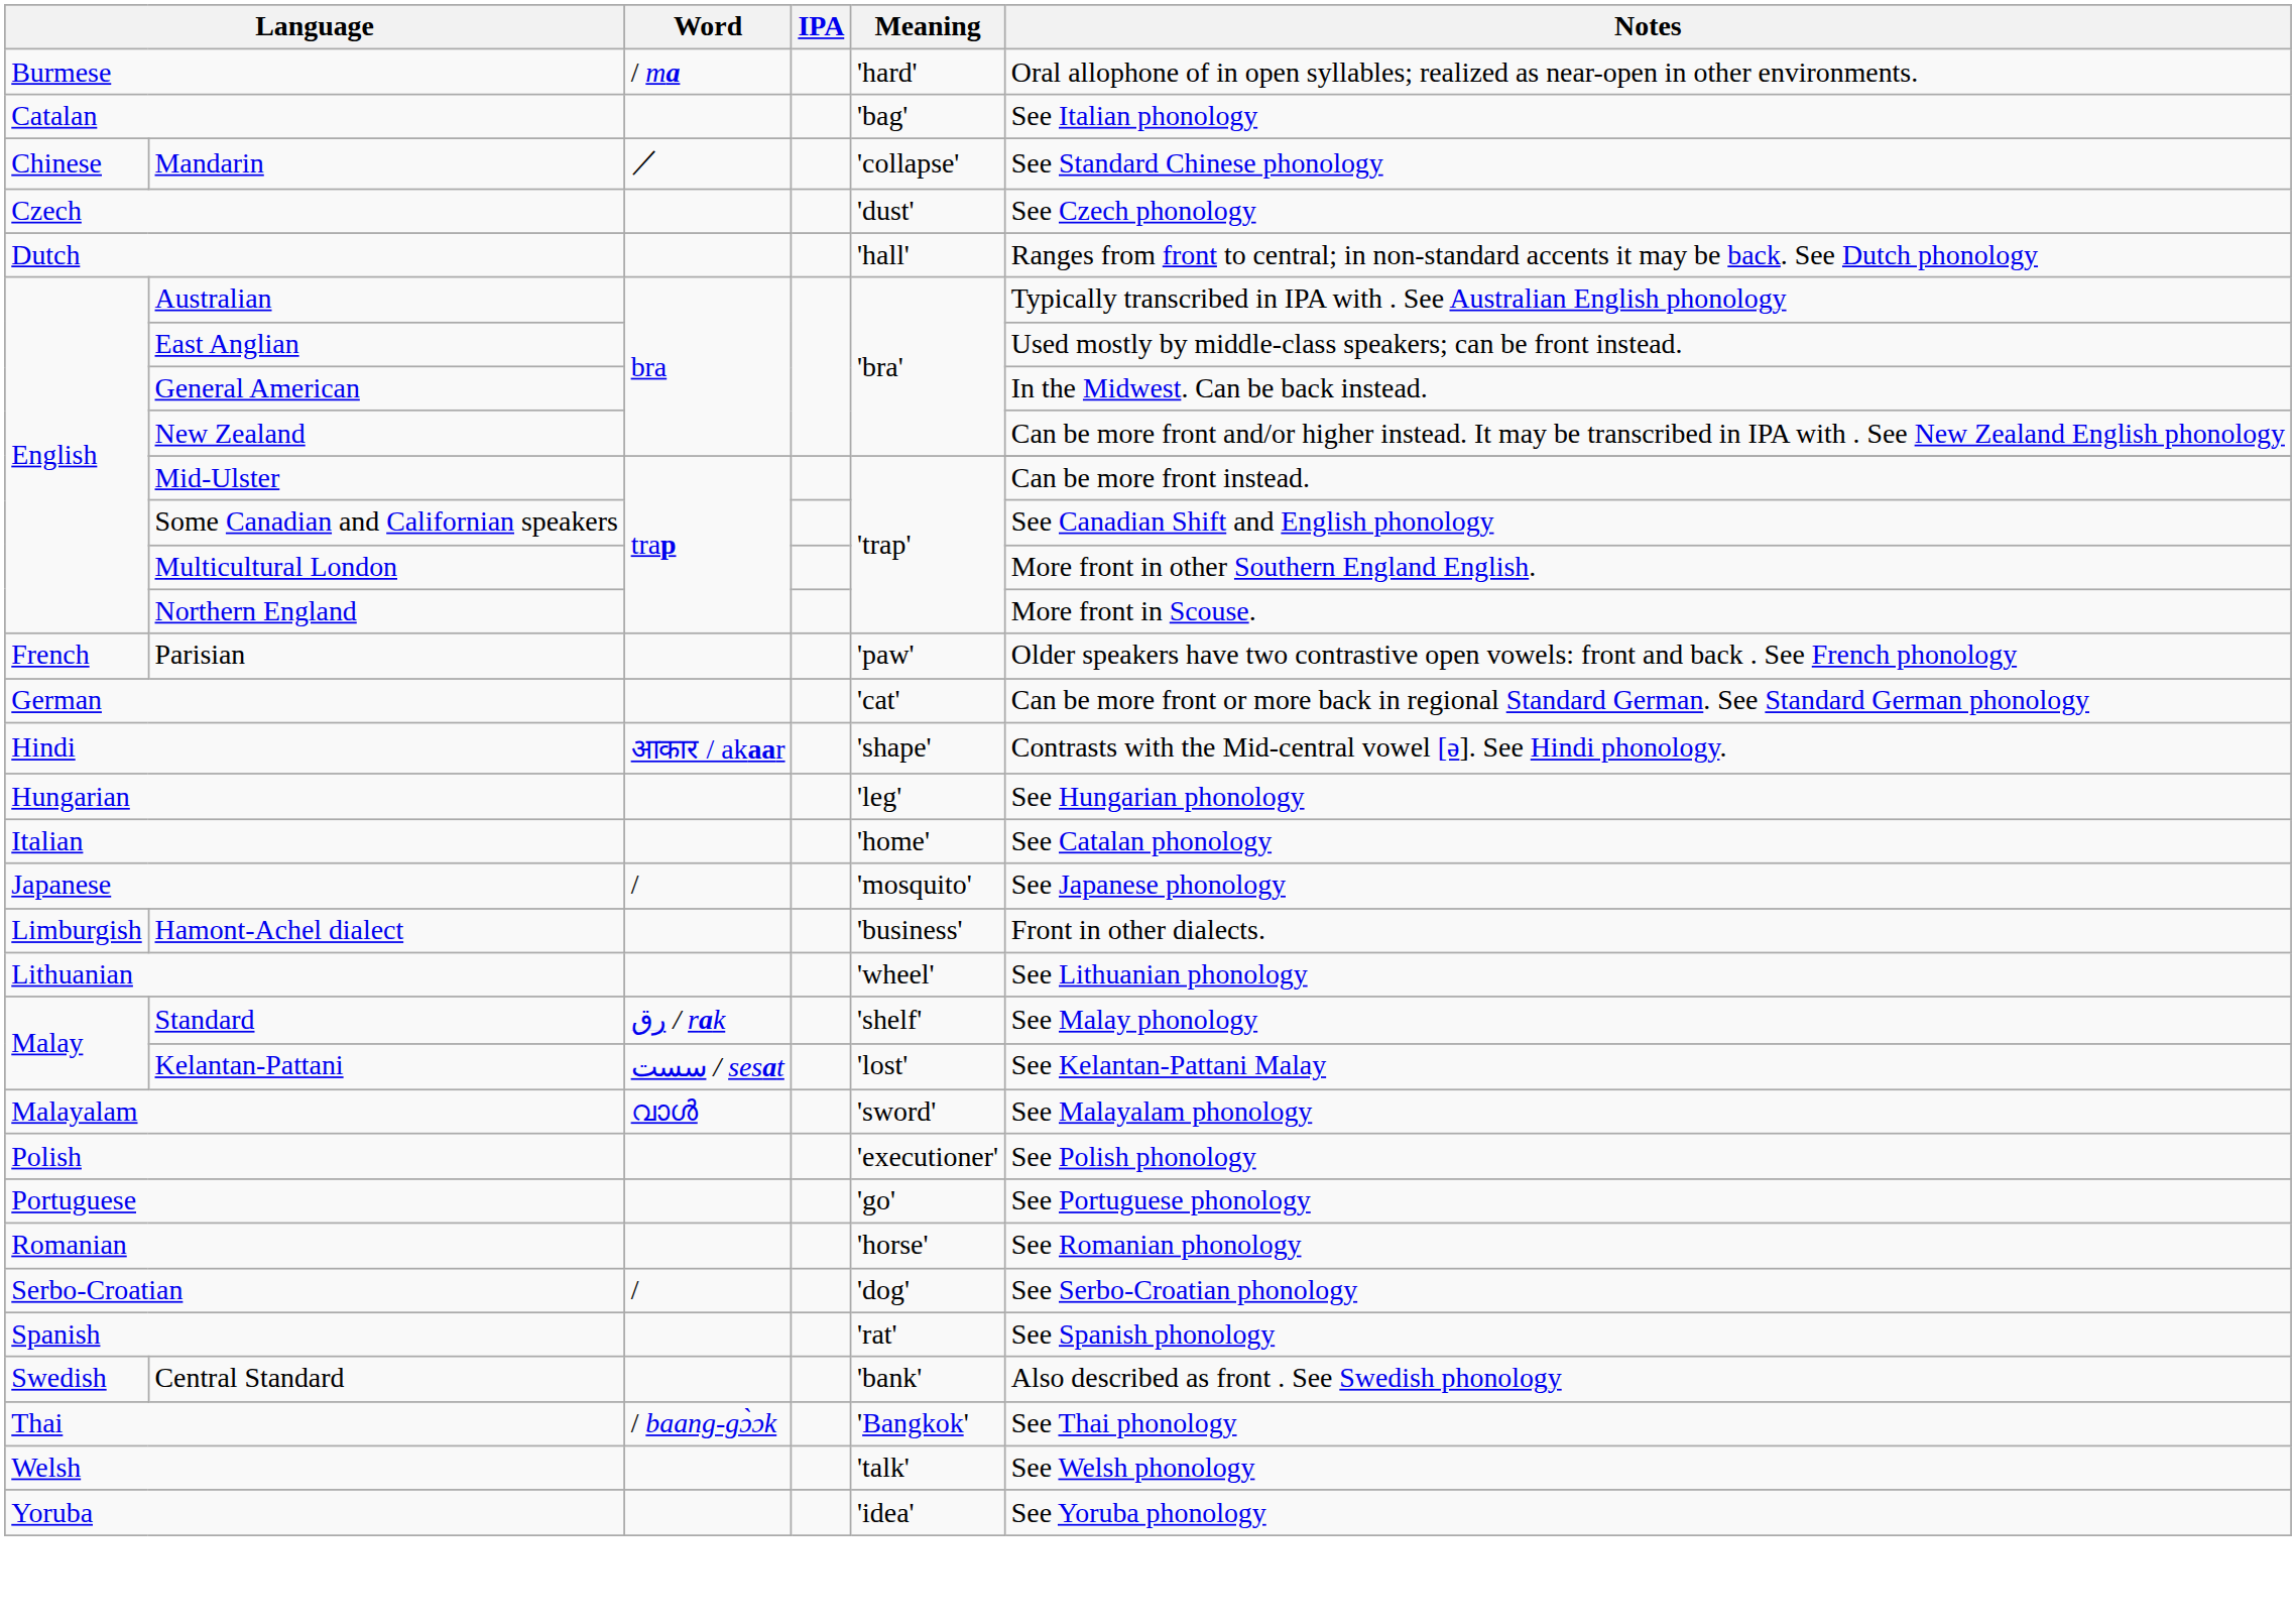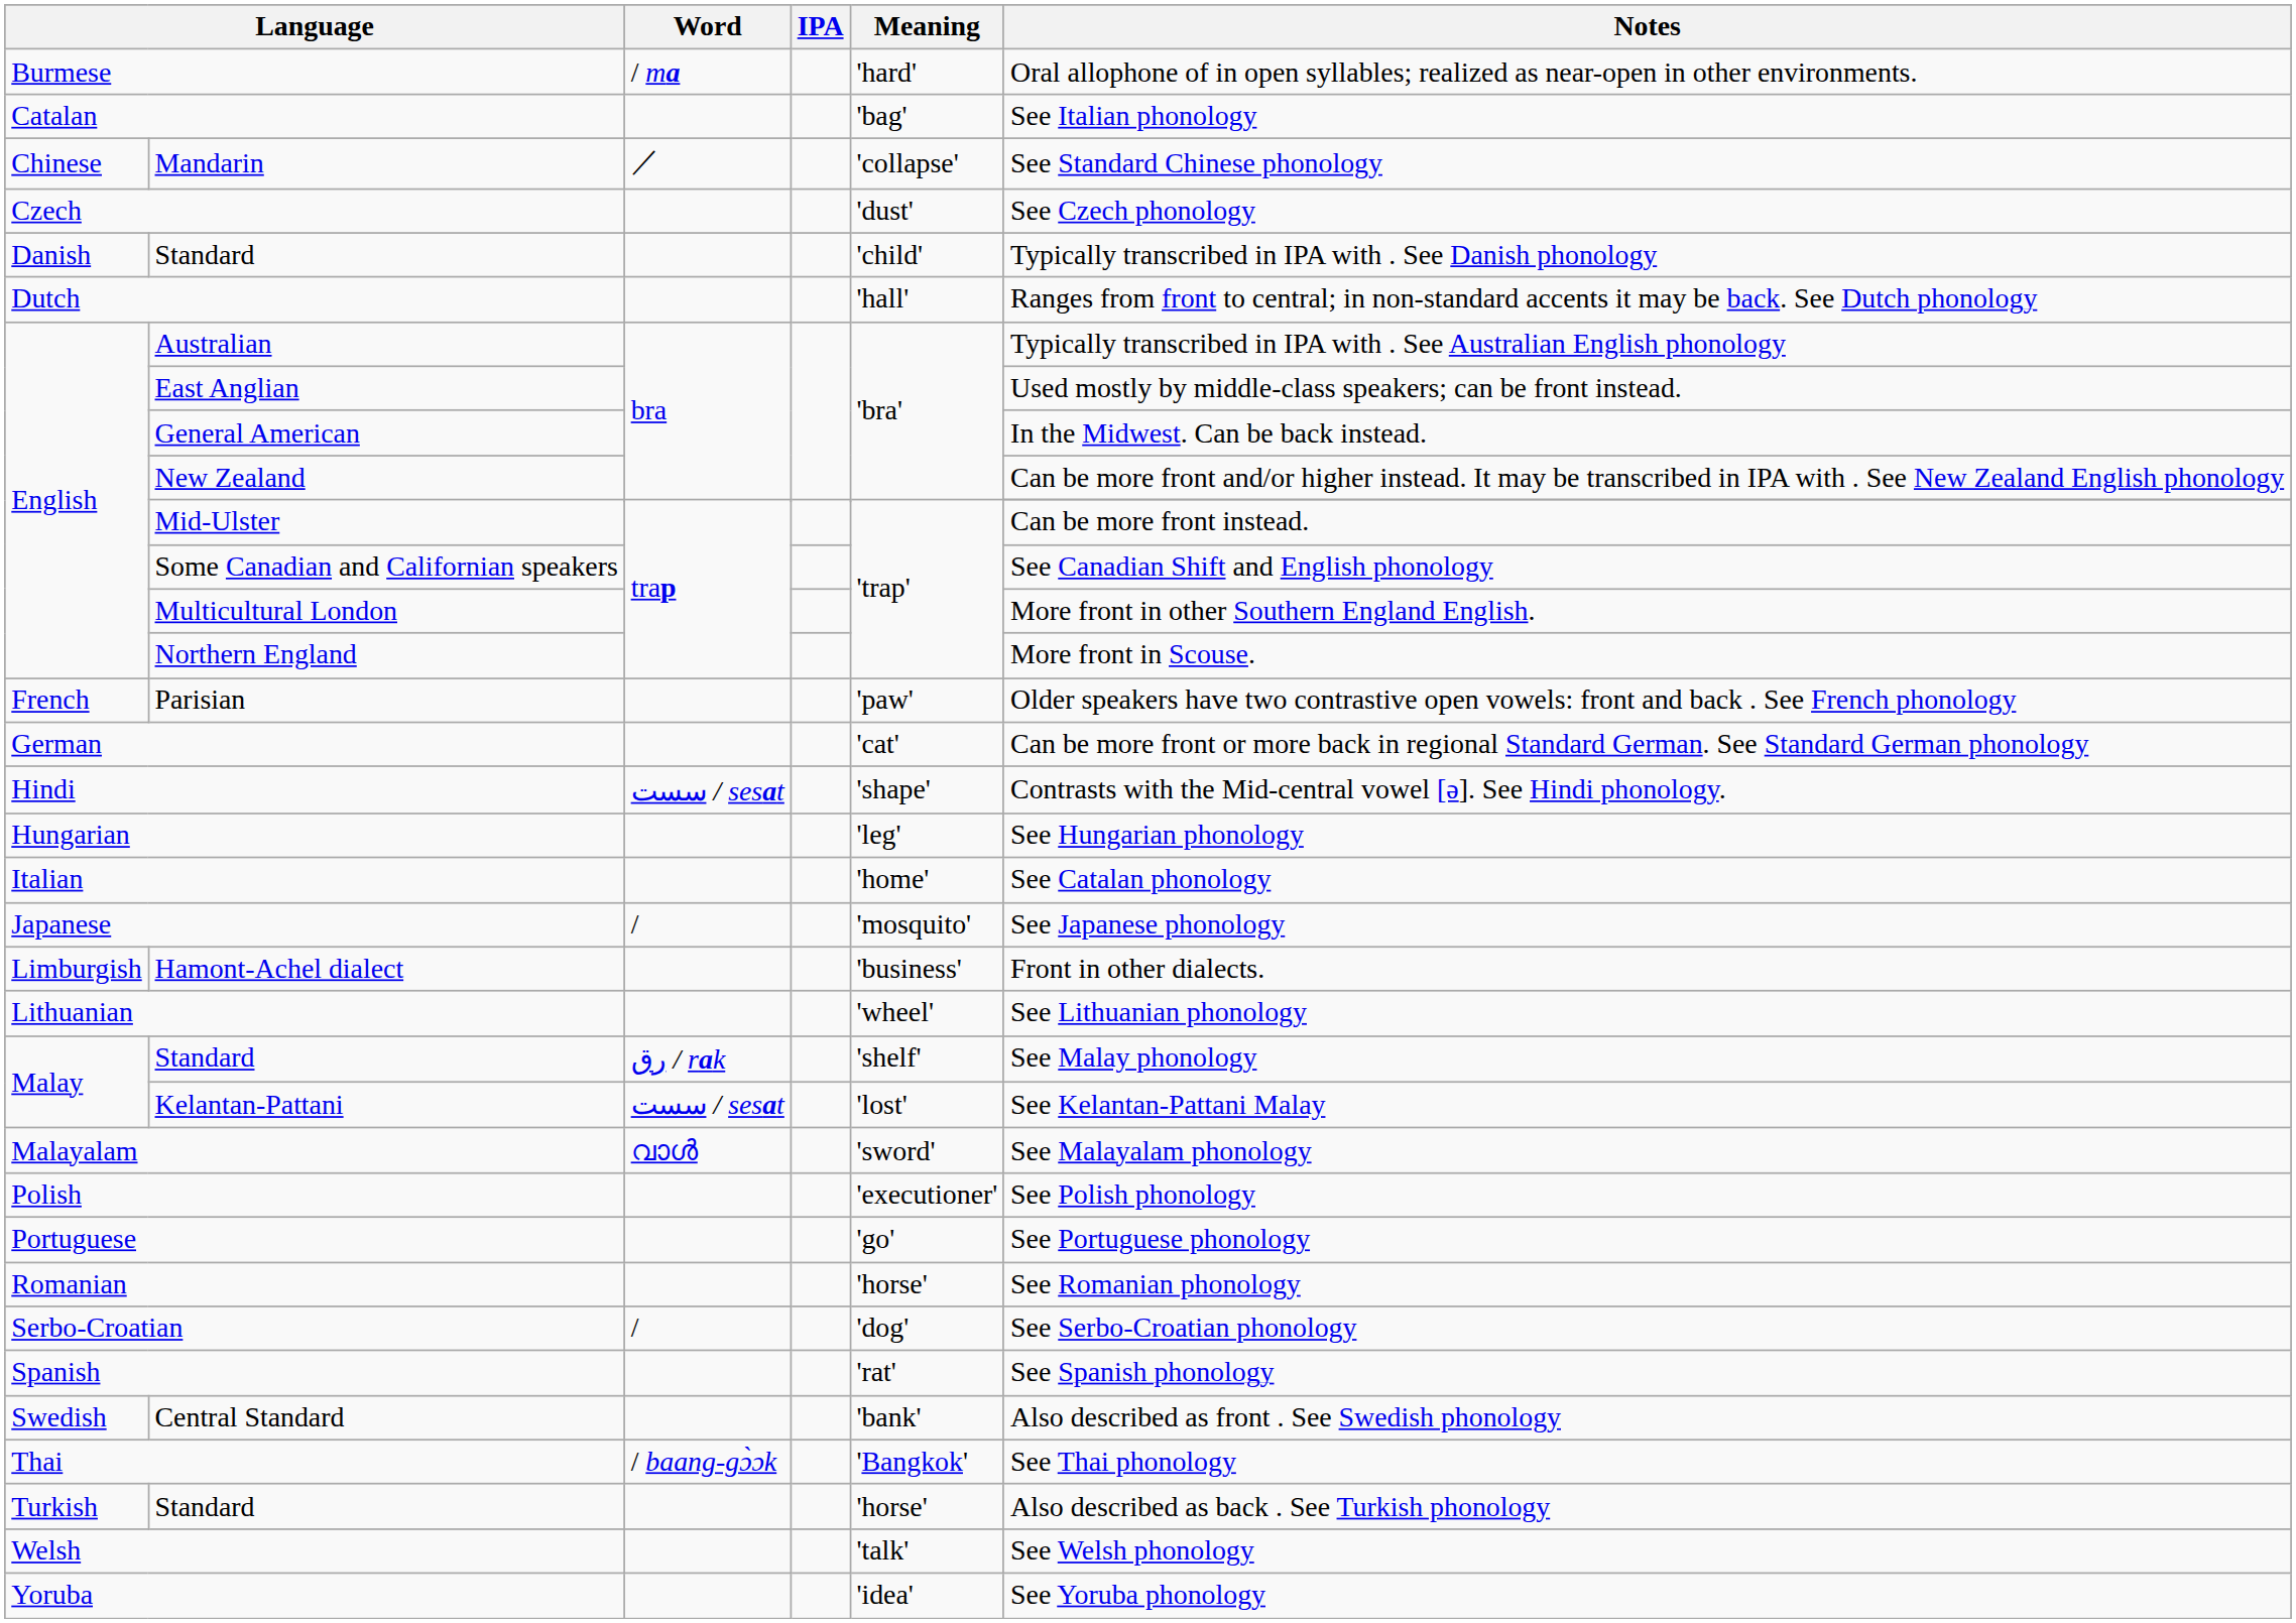+ row: Danish | Standard | 'child' | Typically transcribed in IPA with . See Danish phonology
Hindi | Word: आकार / akaar -> سست / sesat
+ row: Turkish | Standard | 'horse' | Also described as back . See Turkish phonology
